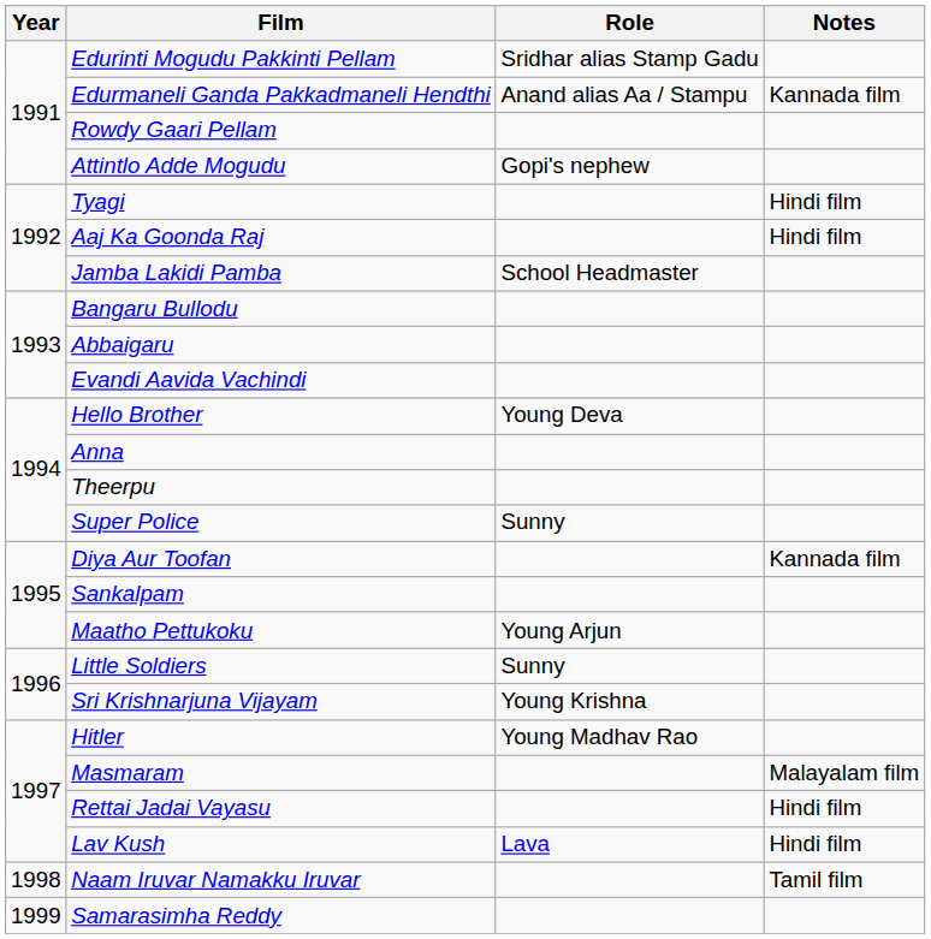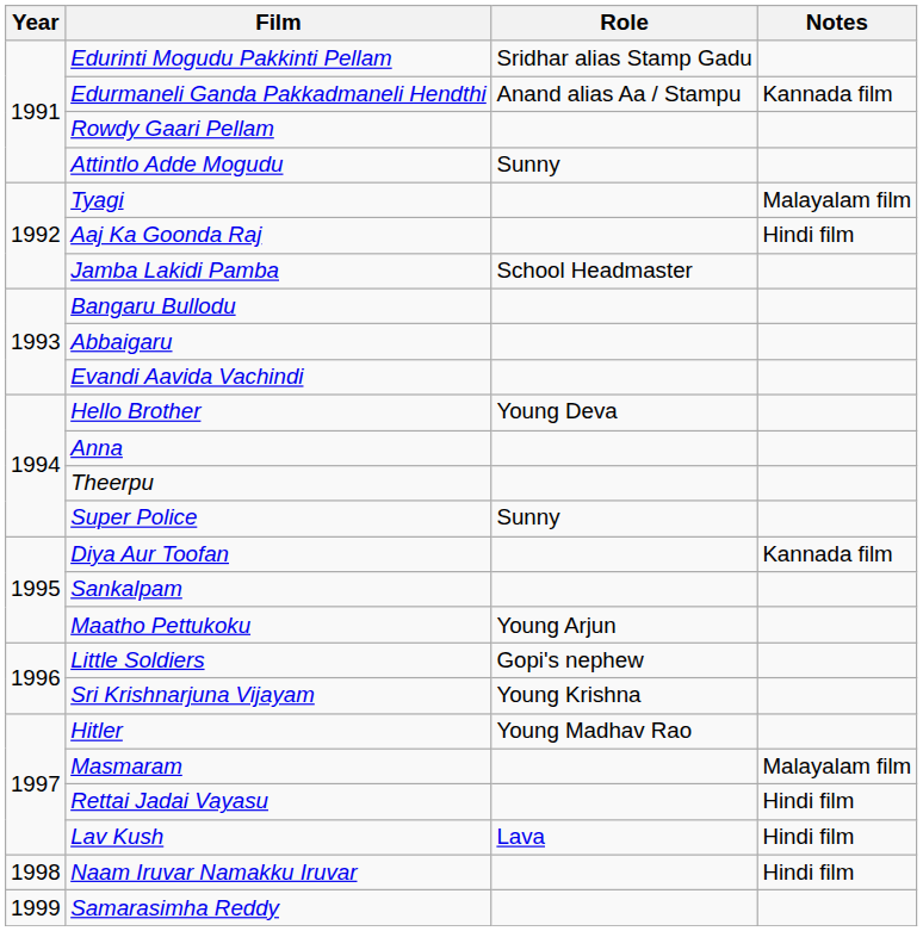Attintlo Adde Mogudu | Role: Gopi's nephew -> Sunny
Tyagi | Notes: Hindi film -> Malayalam film
Little Soldiers | Role: Sunny -> Gopi's nephew
Naam Iruvar Namakku Iruvar | Notes: Tamil film -> Hindi film
